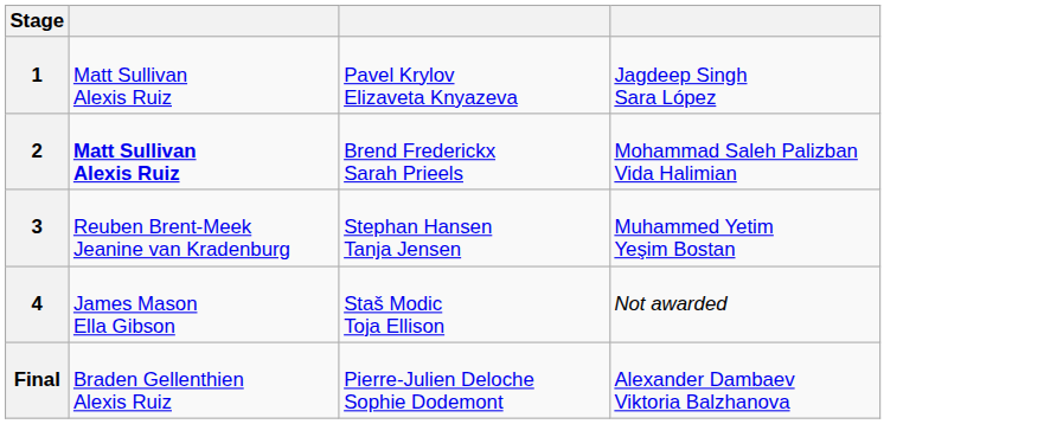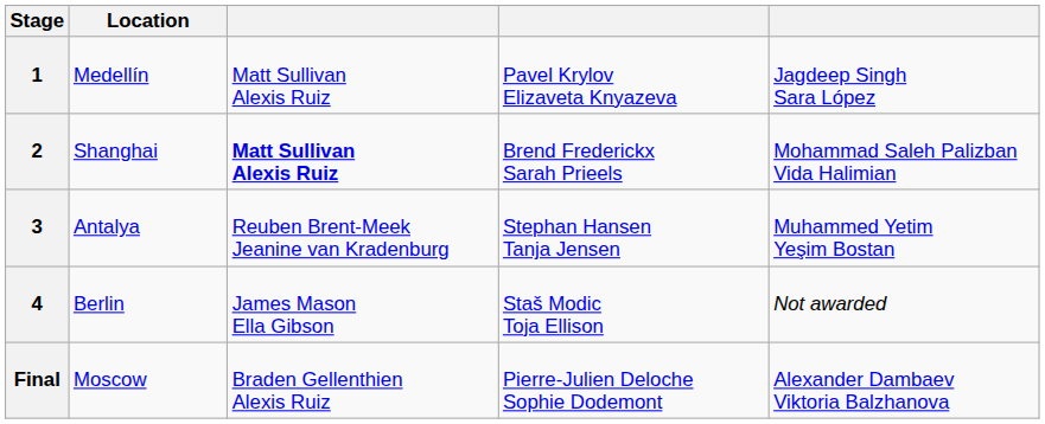+ column: Location | Medellín | Shanghai | Antalya | Berlin | Moscow
